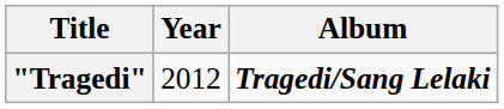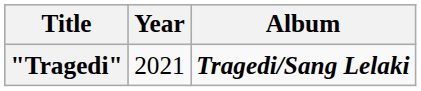"Tragedi" | Year: 2012 -> 2021
